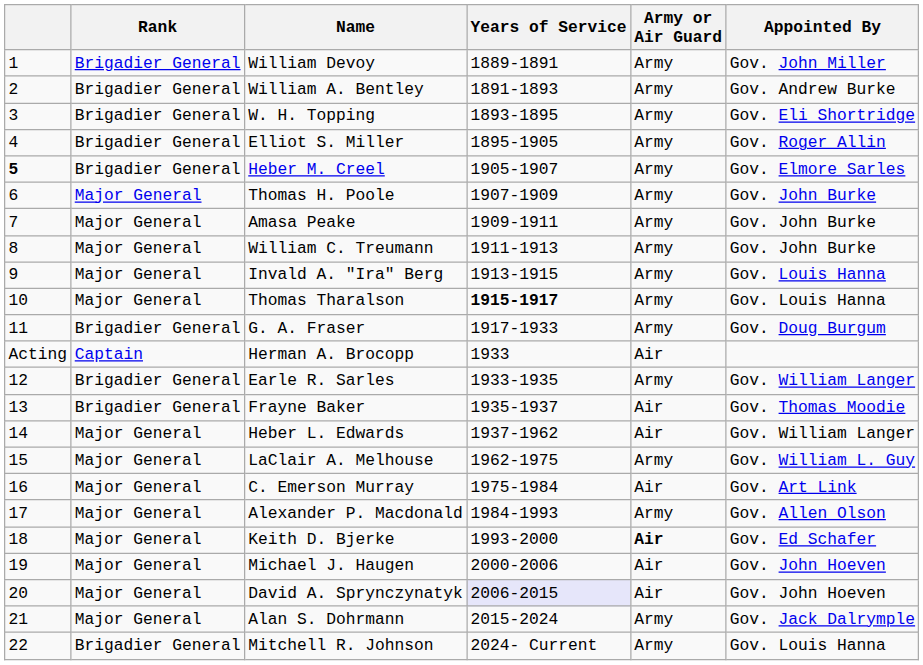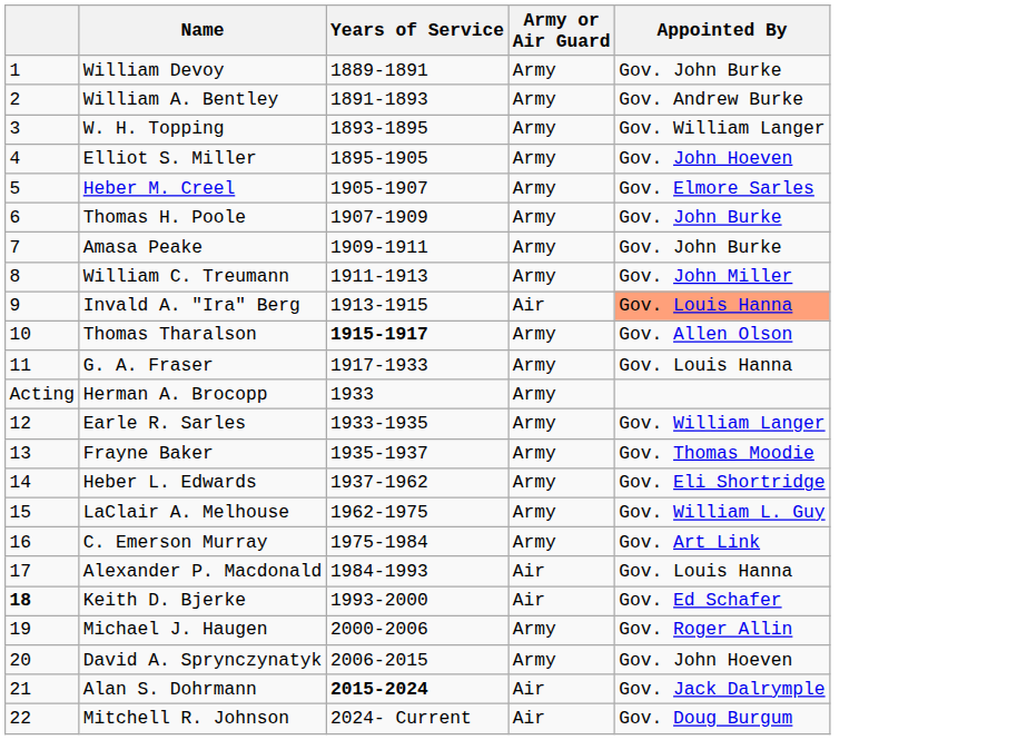- column: Rank | Brigadier General | Brigadier General | Brigadier General | Brigadier General | Brigadier General | Major General | Major General | Major General | Major General | Major General | Brigadier General | Captain | Brigadier General | Brigadier General | Major General | Major General | Major General | Major General | Major General | Major General | Major General | Major General | Brigadier General
William Devoy | Appointed By: Gov. John Miller -> Gov. John Burke
W. H. Topping | Appointed By: Gov. Eli Shortridge -> Gov. William Langer
Elliot S. Miller | Appointed By: Gov. Roger Allin -> Gov. John Hoeven
Heber M. Creel | column 1: bold -> normal
William C. Treumann | Appointed By: Gov. John Burke -> Gov. John Miller
Invald A. "Ira" Berg | Army or Air Guard: Army -> Air
Invald A. "Ira" Berg | Appointed By: no background -> lightsalmon background
Thomas Tharalson | Appointed By: Gov. Louis Hanna -> Gov. Allen Olson
G. A. Fraser | Appointed By: Gov. Doug Burgum -> Gov. Louis Hanna
Herman A. Brocopp | Army or Air Guard: Air -> Army
Frayne Baker | Army or Air Guard: Air -> Army
Heber L. Edwards | Army or Air Guard: Air -> Army
Heber L. Edwards | Appointed By: Gov. William Langer -> Gov. Eli Shortridge
C. Emerson Murray | Army or Air Guard: Air -> Army
Alexander P. Macdonald | Army or Air Guard: Army -> Air
Alexander P. Macdonald | Appointed By: Gov. Allen Olson -> Gov. Louis Hanna
Keith D. Bjerke | column 1: normal -> bold
Keith D. Bjerke | Army or Air Guard: bold -> normal
Michael J. Haugen | Army or Air Guard: Air -> Army
Michael J. Haugen | Appointed By: Gov. John Hoeven -> Gov. Roger Allin
David A. Sprynczynatyk | Years of Service: lavender background -> no background
David A. Sprynczynatyk | Army or Air Guard: Air -> Army
Alan S. Dohrmann | Years of Service: normal -> bold
Alan S. Dohrmann | Army or Air Guard: Army -> Air
Mitchell R. Johnson | Army or Air Guard: Army -> Air
Mitchell R. Johnson | Appointed By: Gov. Louis Hanna -> Gov. Doug Burgum
